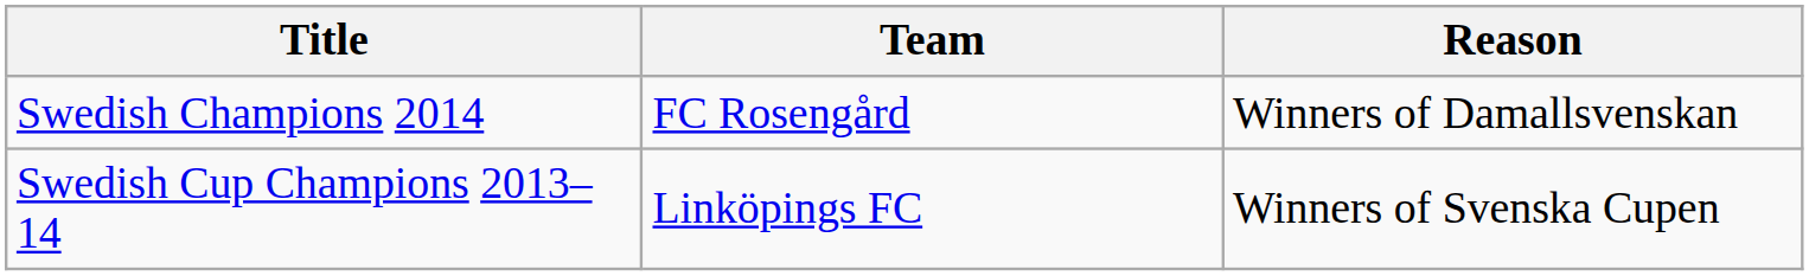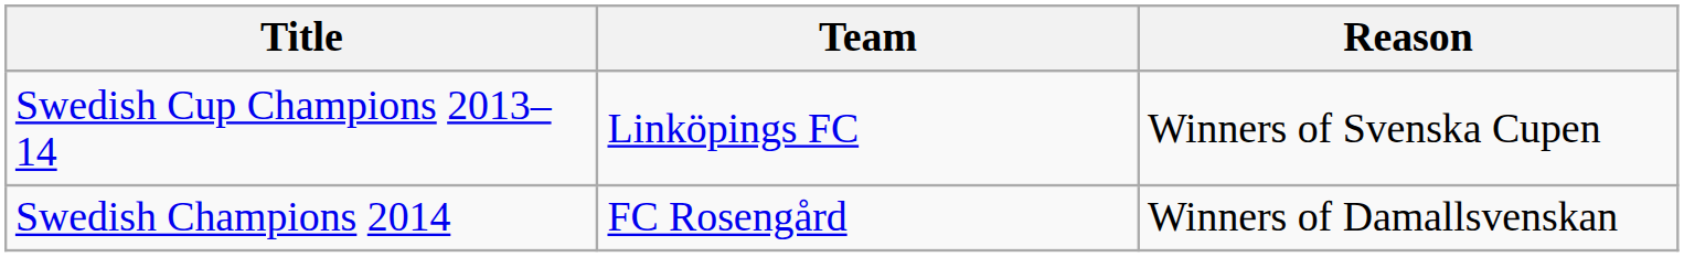rows swapped: Swedish Champions 2014 <-> Swedish Cup Champions 2013–14
